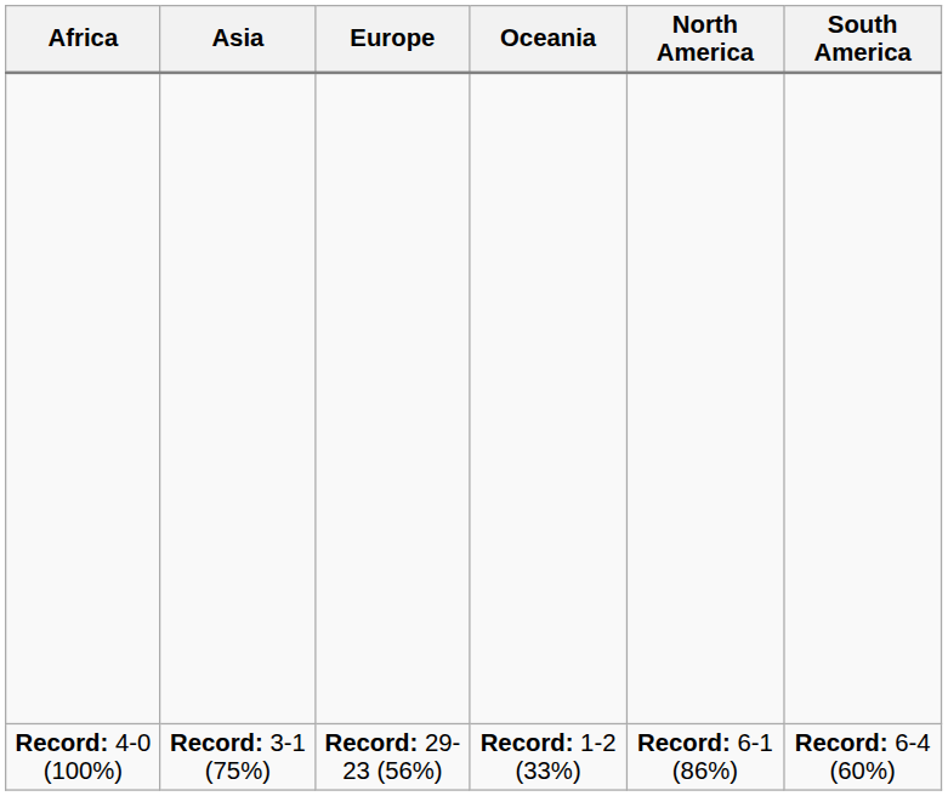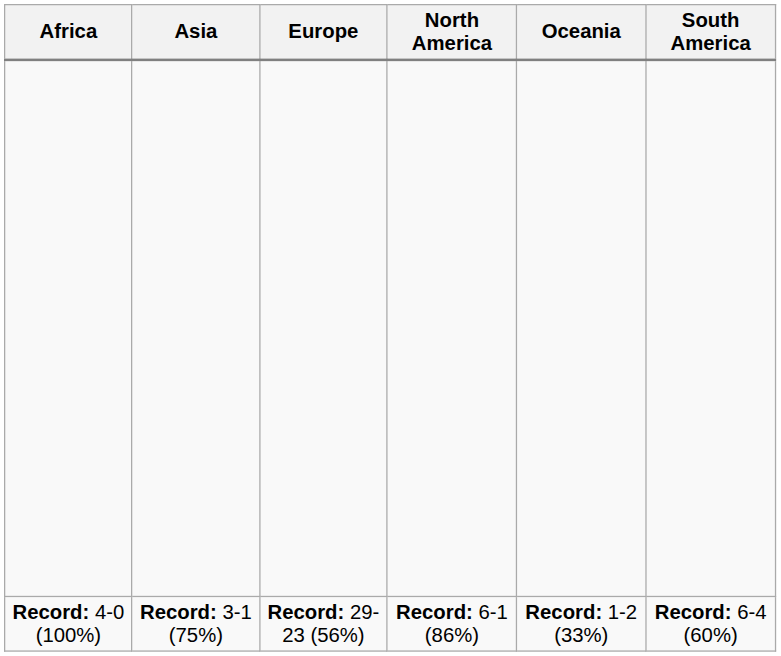columns swapped: North America <-> Oceania
